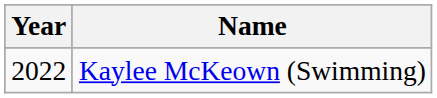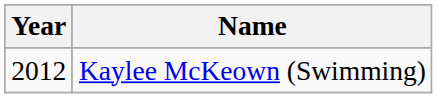Kaylee McKeown (Swimming) | Year: 2022 -> 2012
